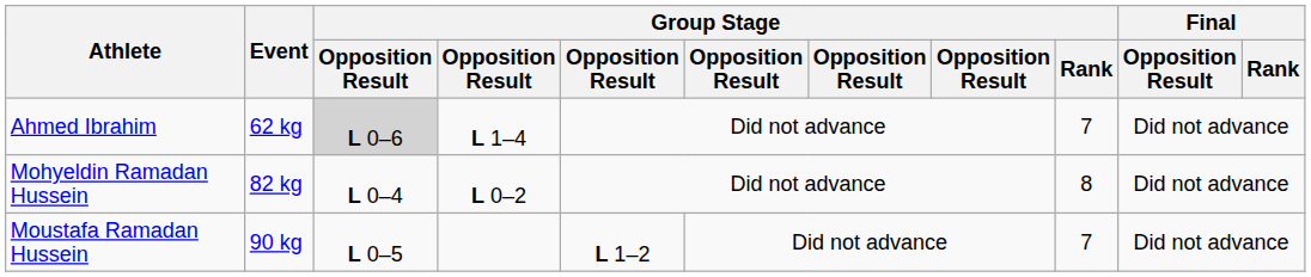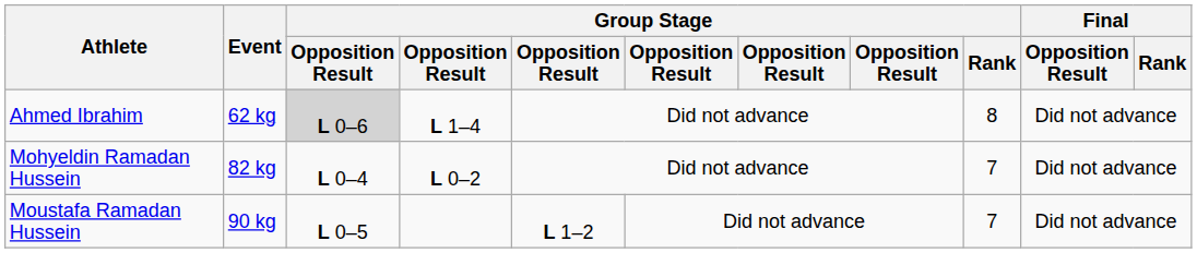Ahmed Ibrahim | Group Stage / Rank: 7 -> 8
Mohyeldin Ramadan Hussein | Group Stage / Rank: 8 -> 7
